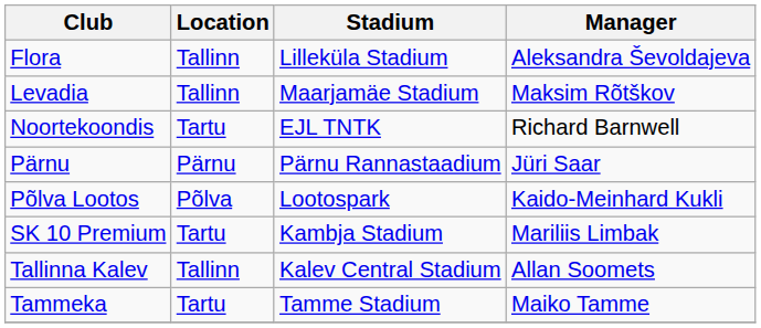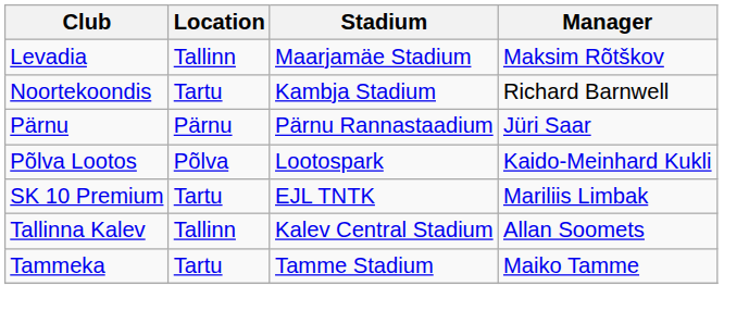- row: Flora | Tallinn | Lilleküla Stadium | Aleksandra Ševoldajeva
Noortekoondis | Stadium: EJL TNTK -> Kambja Stadium
SK 10 Premium | Stadium: Kambja Stadium -> EJL TNTK
